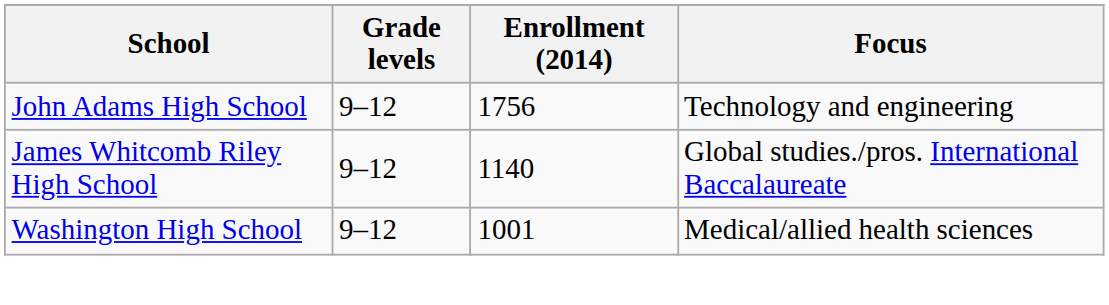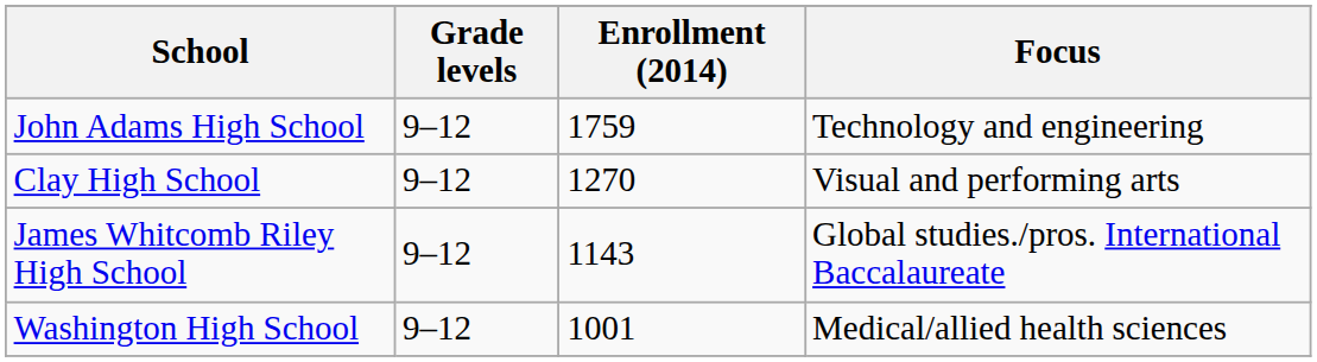John Adams High School | Enrollment (2014): 1756 -> 1759
+ row: Clay High School | 9–12 | 1270 | Visual and performing arts
James Whitcomb Riley High School | Enrollment (2014): 1140 -> 1143
